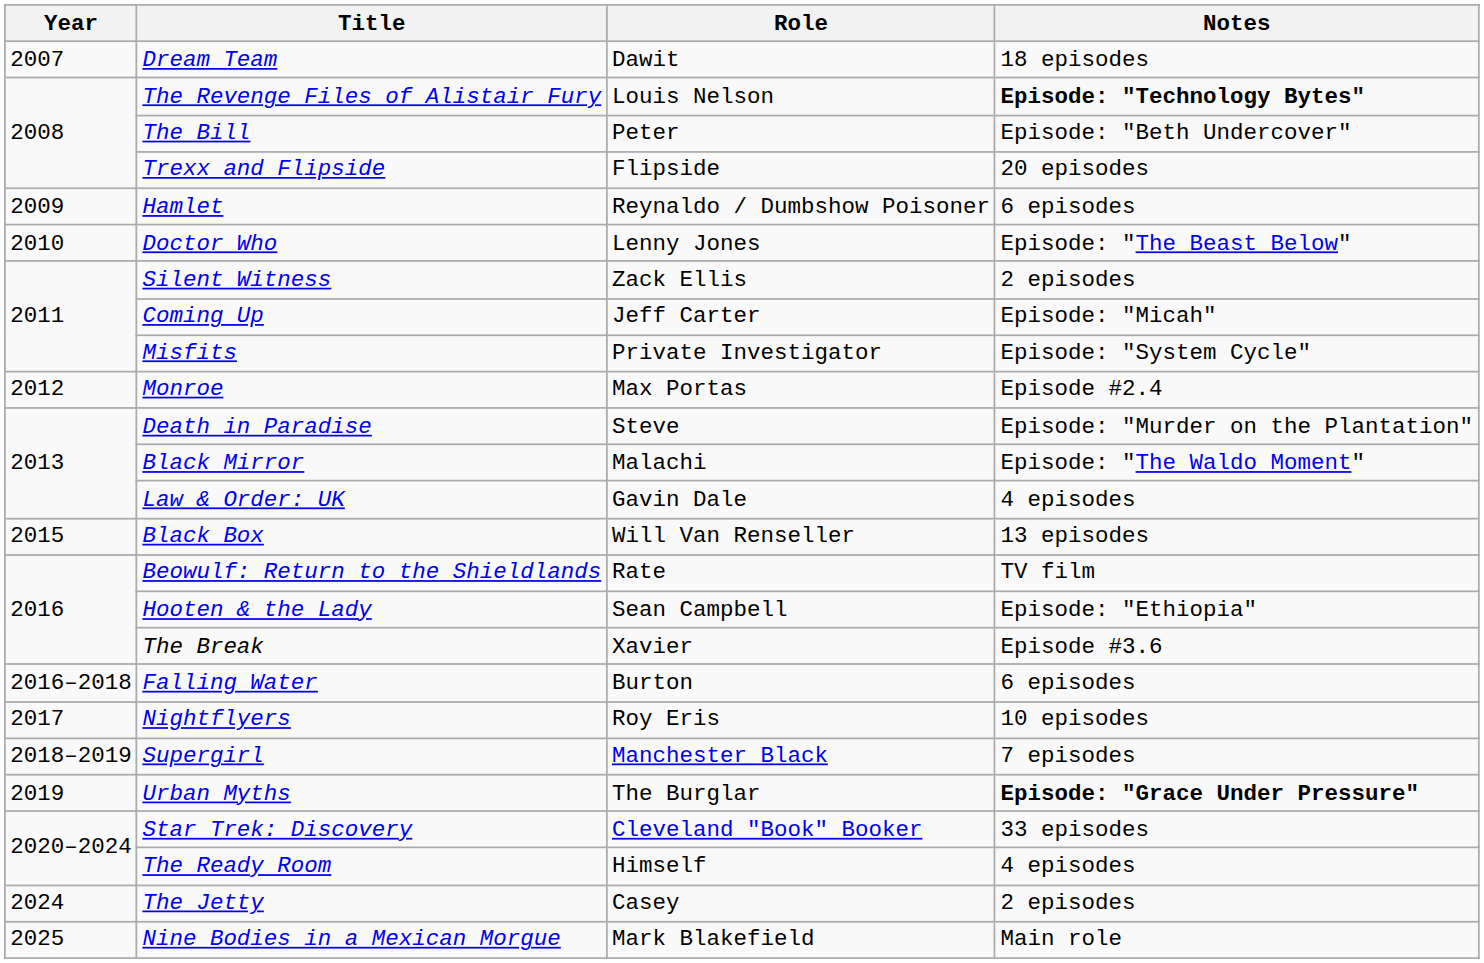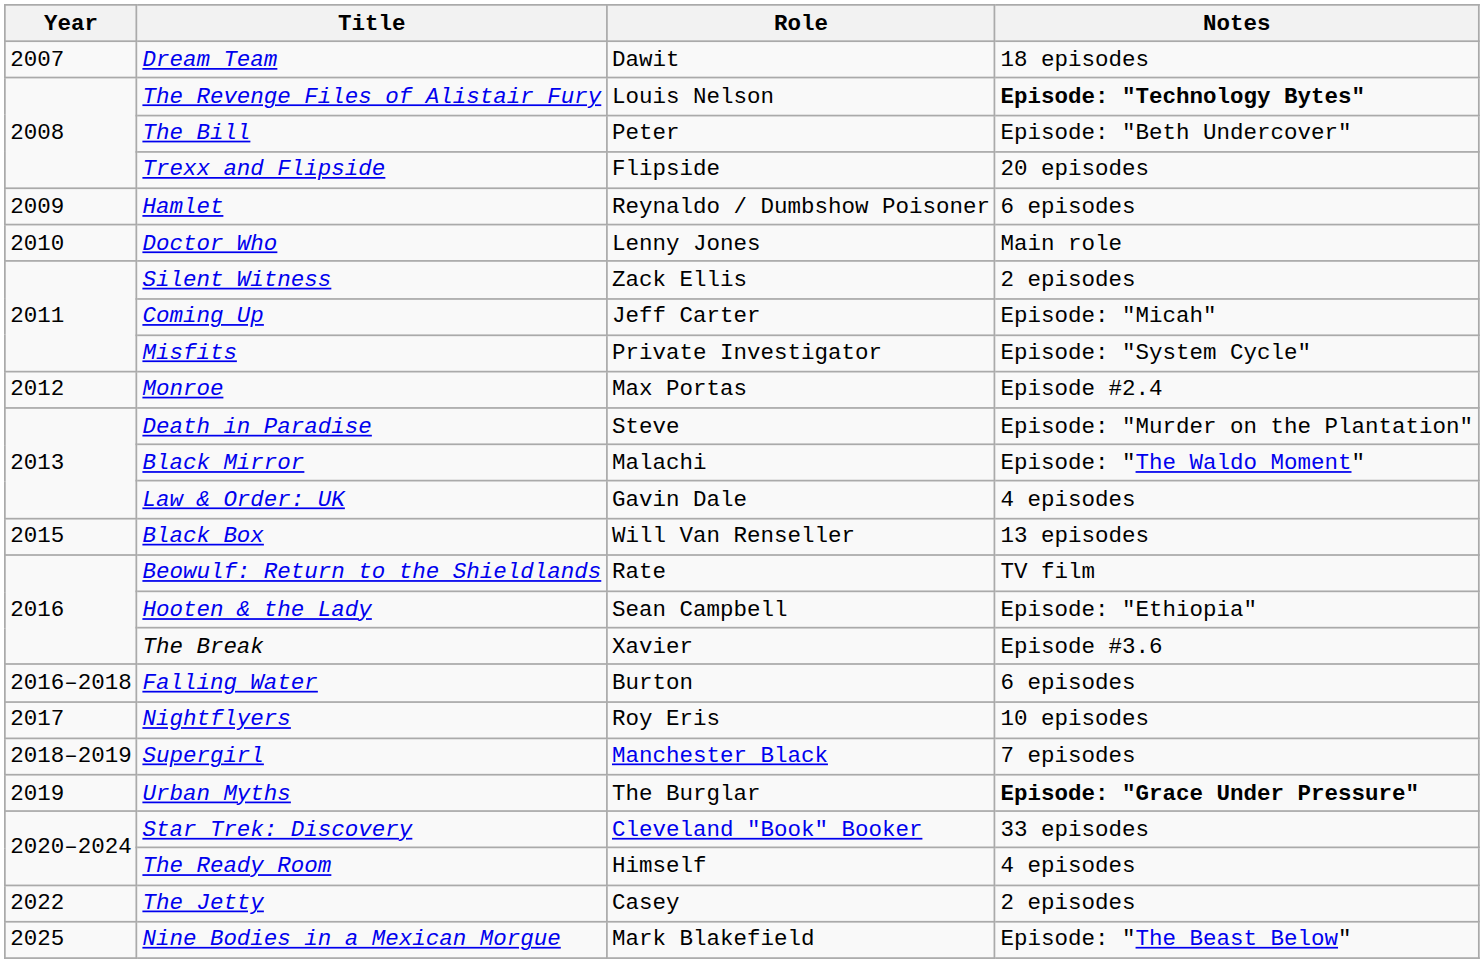Doctor Who | Notes: Episode: "The Beast Below" -> Main role
The Jetty | Year: 2024 -> 2022
Nine Bodies in a Mexican Morgue | Notes: Main role -> Episode: "The Beast Below"
